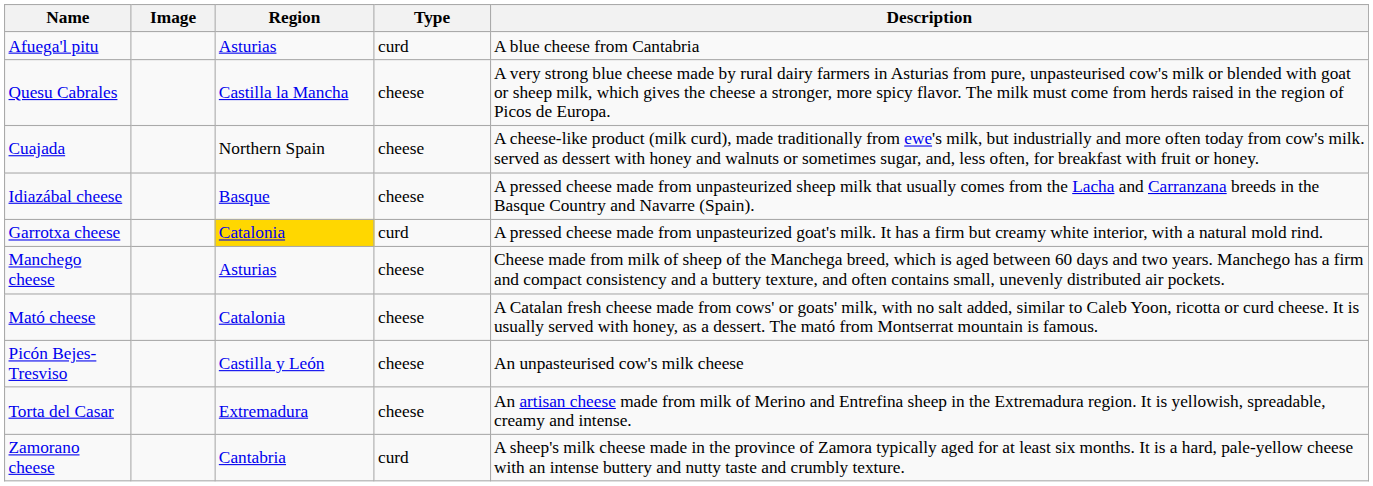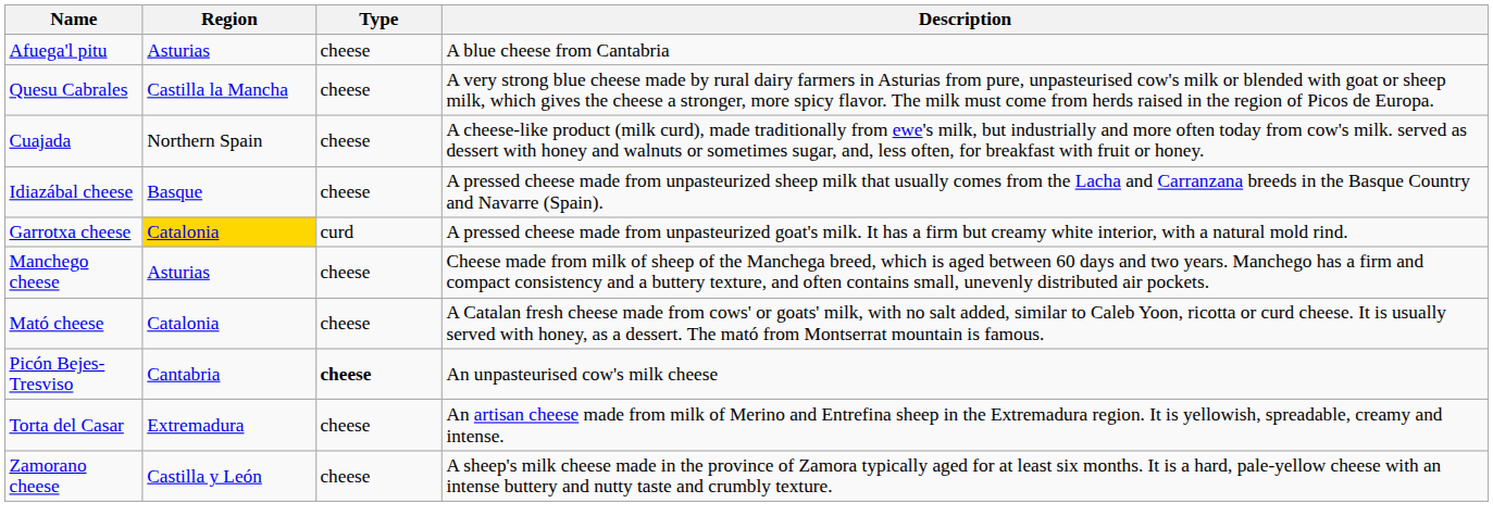- column: Image
Afuega'l pitu | Type: curd -> cheese
Picón Bejes-Tresviso | Region: Castilla y León -> Cantabria
Picón Bejes-Tresviso | Type: normal -> bold
Zamorano cheese | Region: Cantabria -> Castilla y León
Zamorano cheese | Type: curd -> cheese
